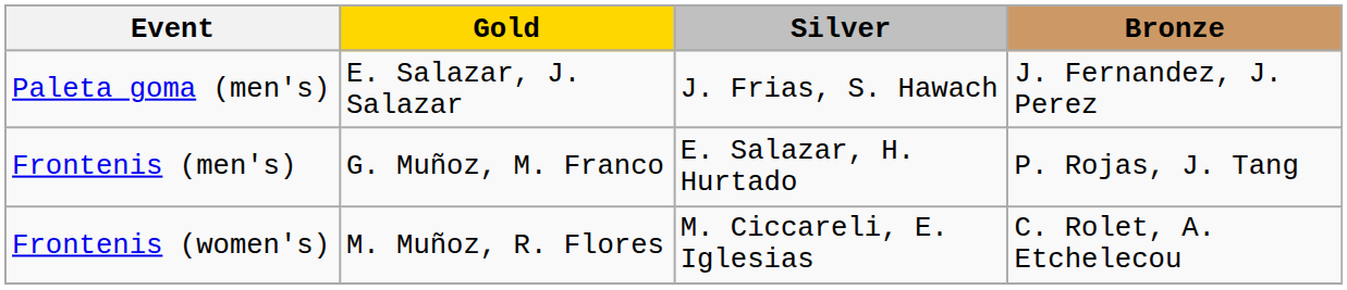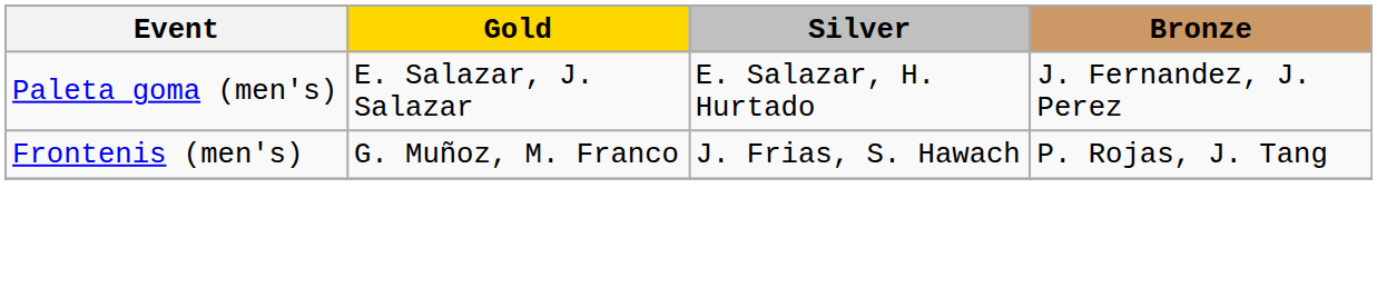Paleta goma (men's) | Silver: J. Frias, S. Hawach -> E. Salazar, H. Hurtado
Frontenis (men's) | Silver: E. Salazar, H. Hurtado -> J. Frias, S. Hawach
- row: Frontenis (women's) | M. Muñoz, R. Flores | M. Ciccareli, E. Iglesias | C. Rolet, A. Etchelecou
